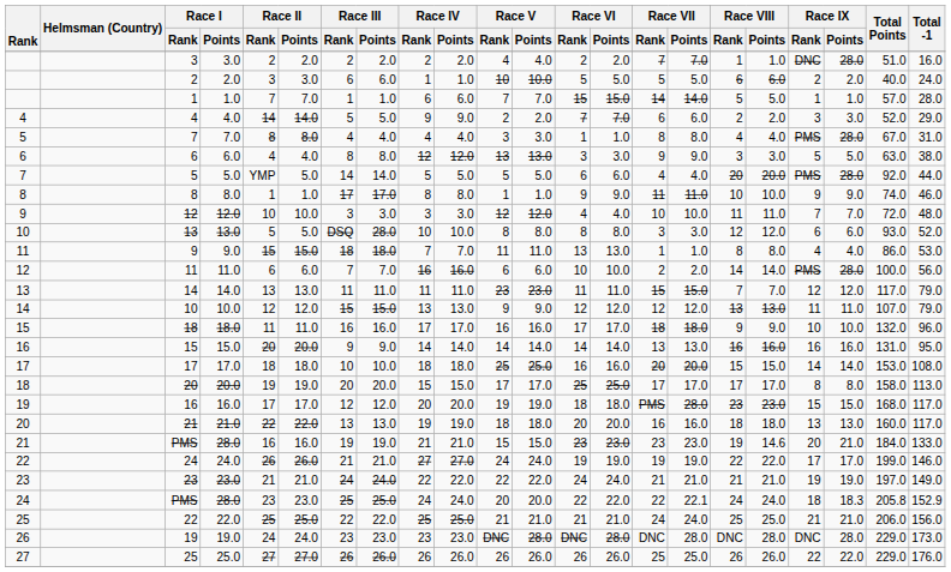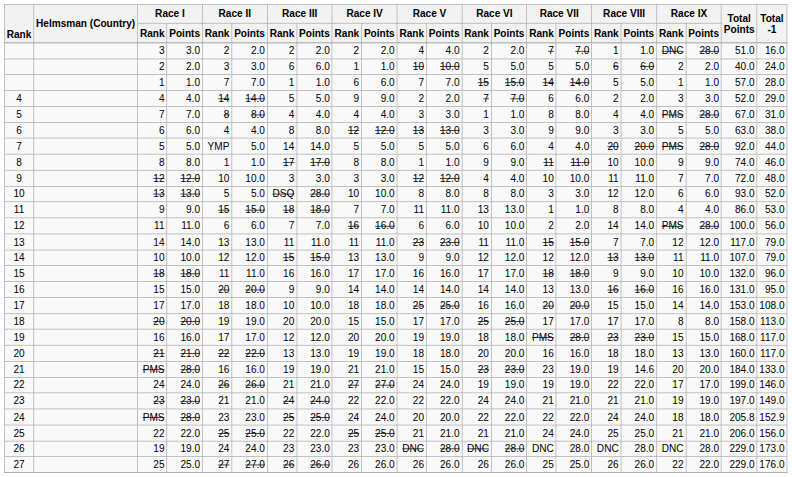21 / PMS | Race VII / Points: 23.0 -> 19.0
21 / PMS | Race IX / Points: 21.0 -> 20.0
24 / PMS | Race VII / Points: 22.1 -> 22.0
24 / PMS | Race IX / Points: 18.3 -> 18.0
